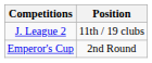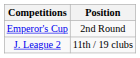rows swapped: J. League 2 <-> Emperor's Cup
